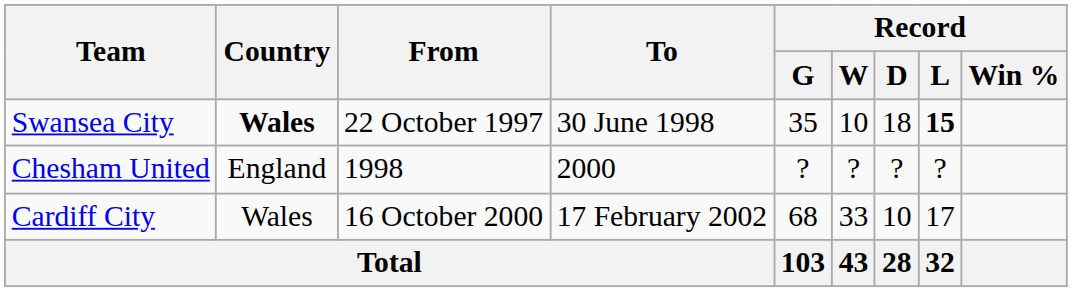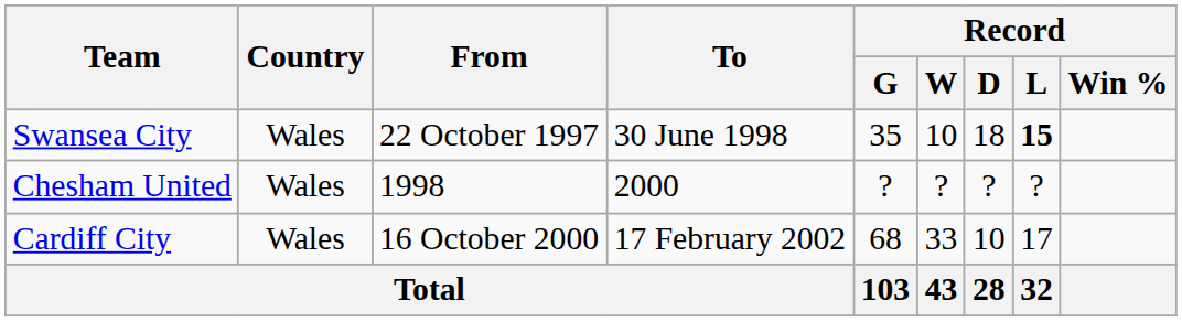Swansea City | Country: bold -> normal
Chesham United | Country: England -> Wales
